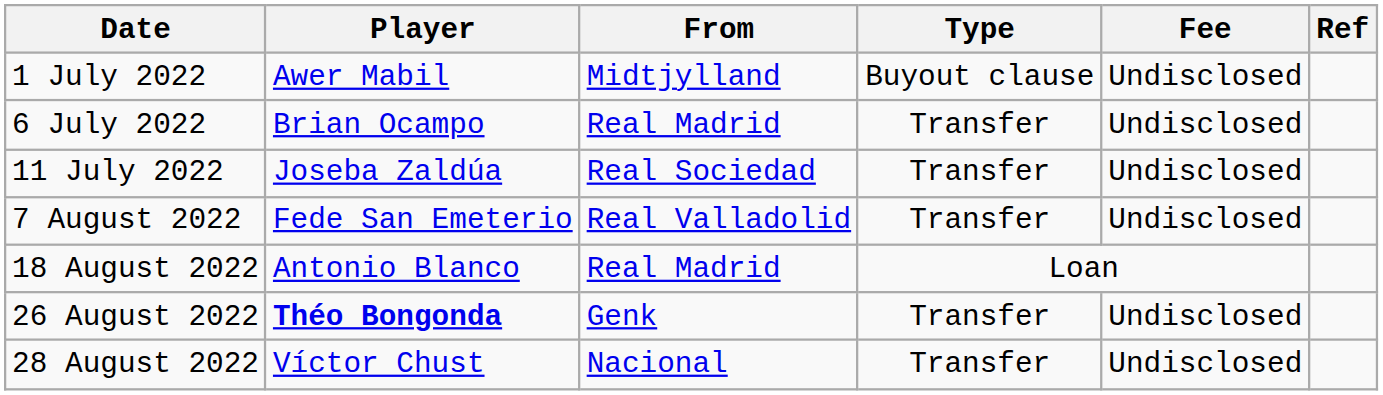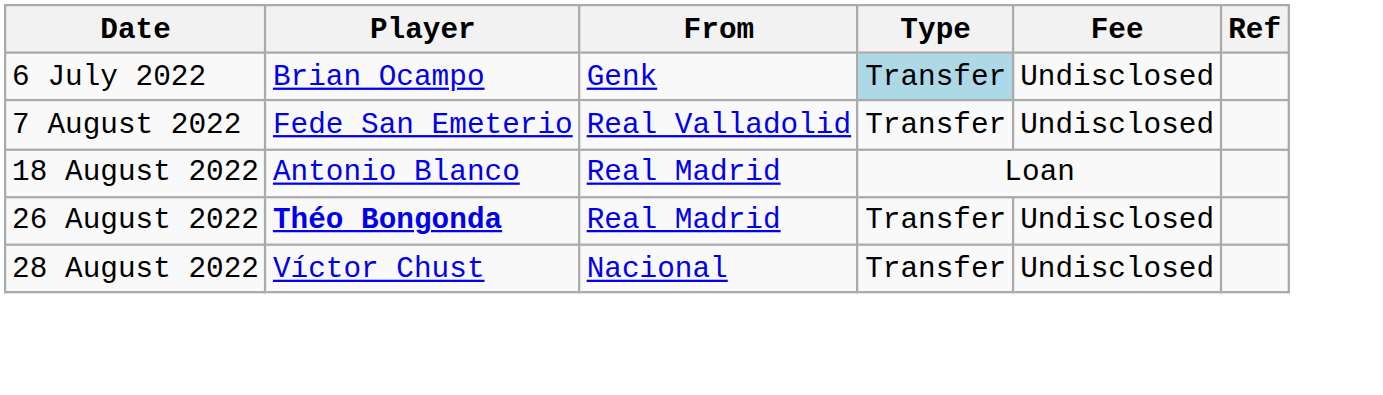- row: 1 July 2022 | Awer Mabil | Midtjylland | Buyout clause | Undisclosed
6 July 2022 | From: Real Madrid -> Genk
6 July 2022 | Type: no background -> lightblue background
- row: 11 July 2022 | Joseba Zaldúa | Real Sociedad | Transfer | Undisclosed
26 August 2022 | From: Genk -> Real Madrid
